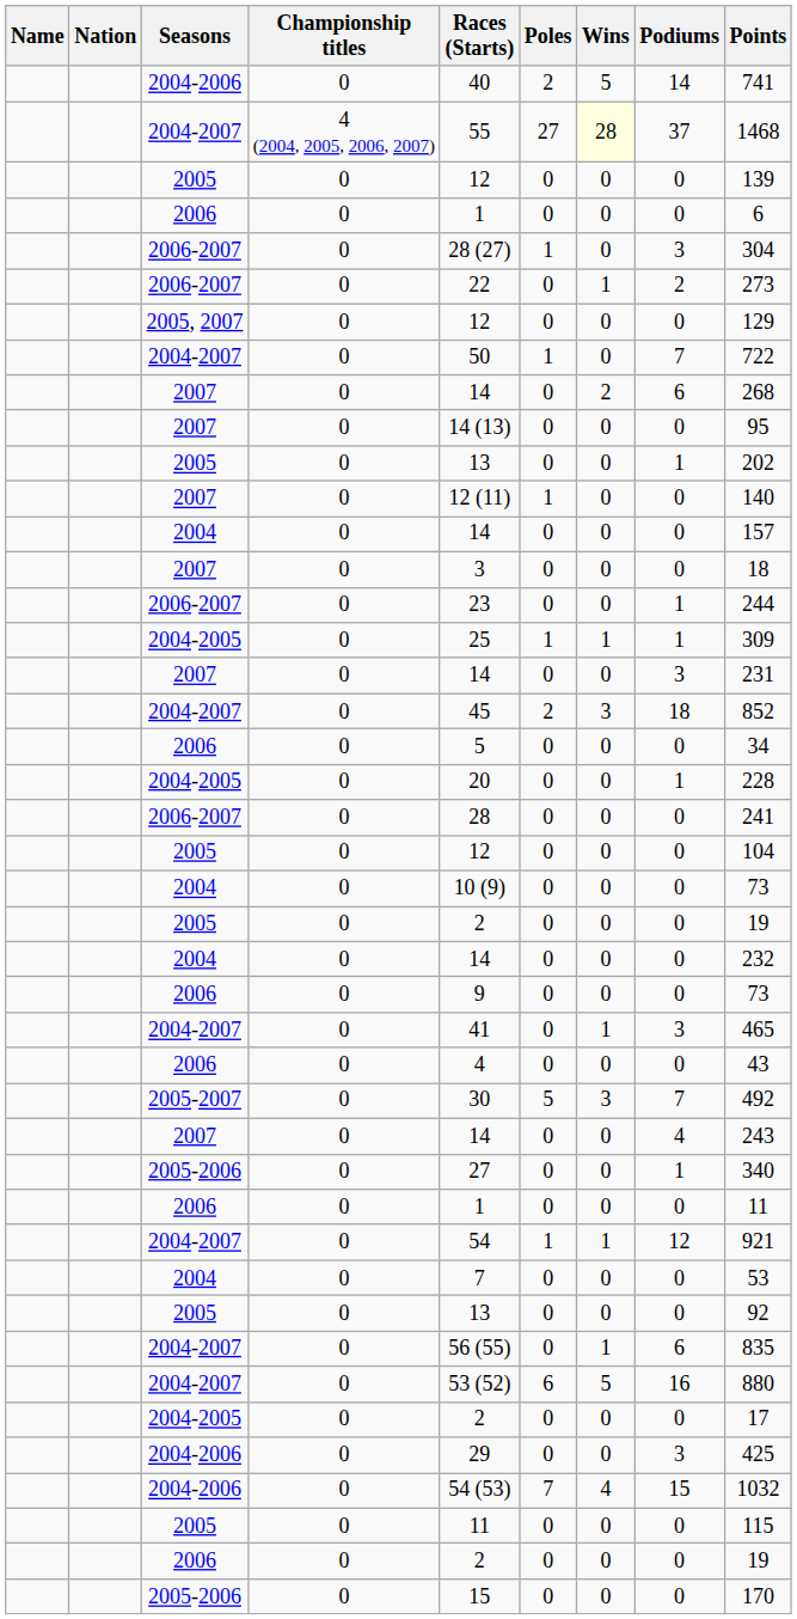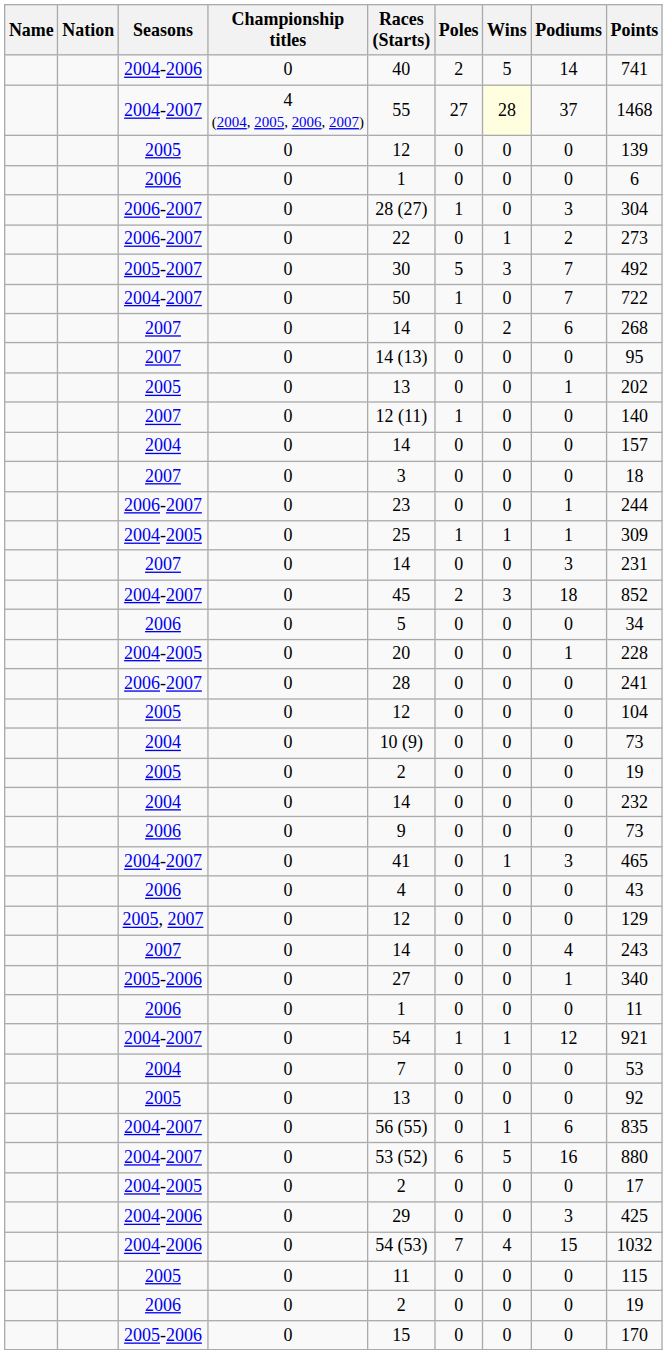rows swapped: 2005, 2007 <-> 2005-2007
